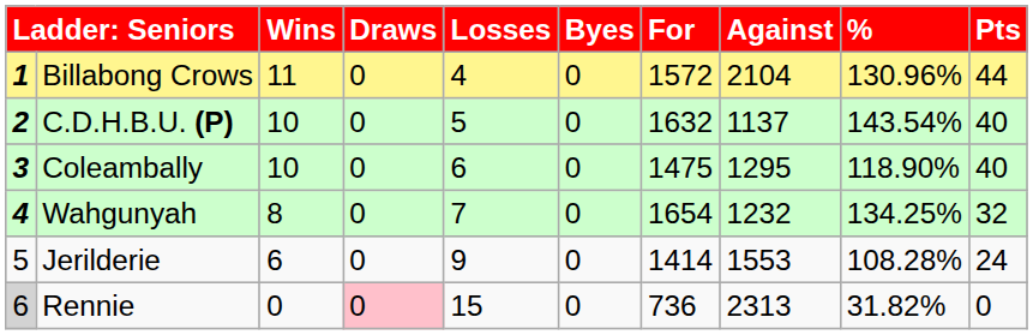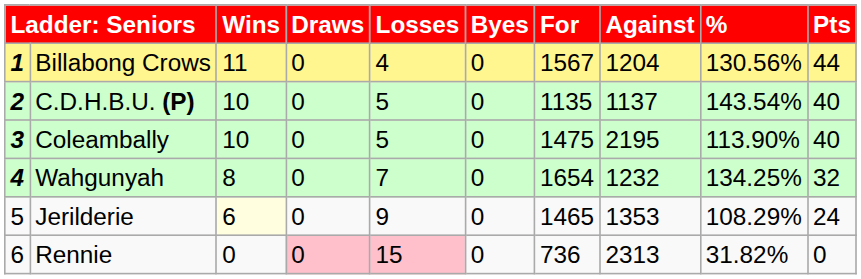Billabong Crows | For: 1572 -> 1567
Billabong Crows | Against: 2104 -> 1204
Billabong Crows | %: 130.96% -> 130.56%
C.D.H.B.U. (P) | For: 1632 -> 1135
Coleambally | Losses: 6 -> 5
Coleambally | Against: 1295 -> 2195
Coleambally | %: 118.90% -> 113.90%
Jerilderie | Wins: no background -> lightyellow background
Jerilderie | For: 1414 -> 1465
Jerilderie | Against: 1553 -> 1353
Jerilderie | %: 108.28% -> 108.29%
Rennie | column 1: lightgrey background -> no background
Rennie | Losses: no background -> pink background
